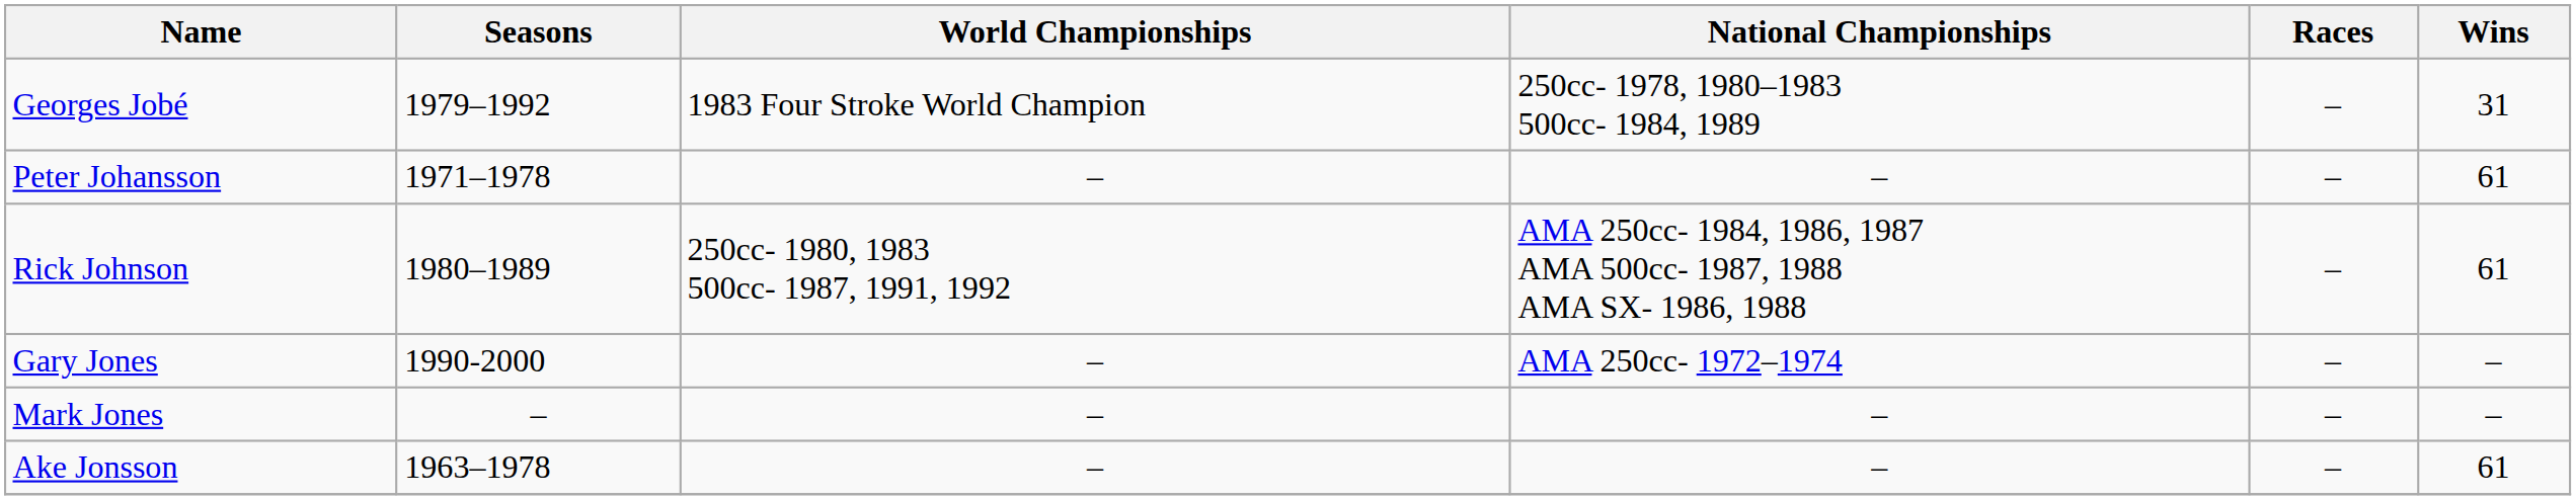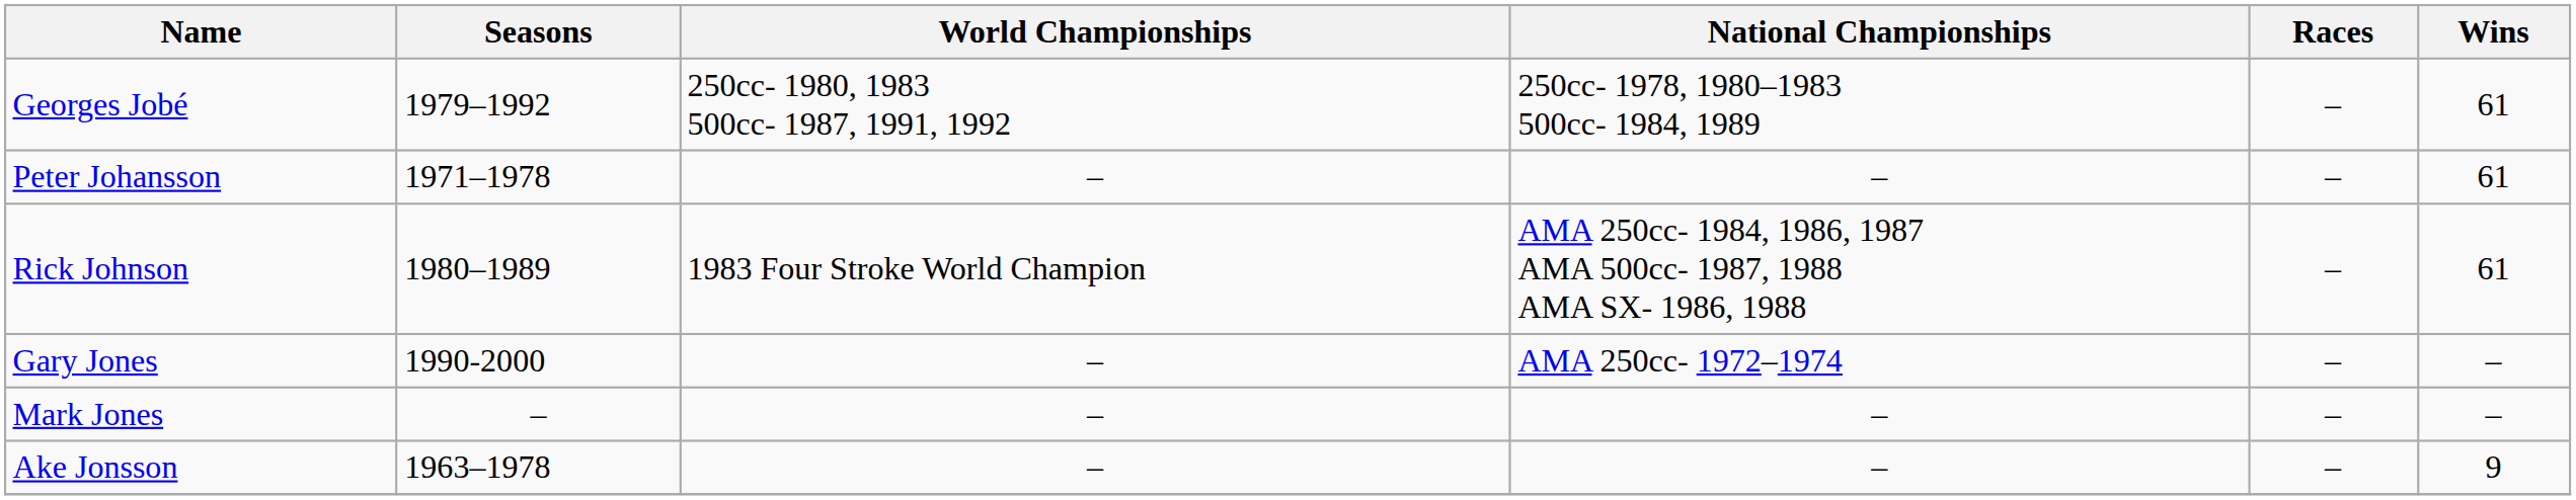Georges Jobé | World Championships: 1983 Four Stroke World Champion -> 250cc- 1980, 1983 500cc- 1987, 1991, 1992
Georges Jobé | Wins: 31 -> 61
Rick Johnson | World Championships: 250cc- 1980, 1983 500cc- 1987, 1991, 1992 -> 1983 Four Stroke World Champion
Ake Jonsson | Wins: 61 -> 9
